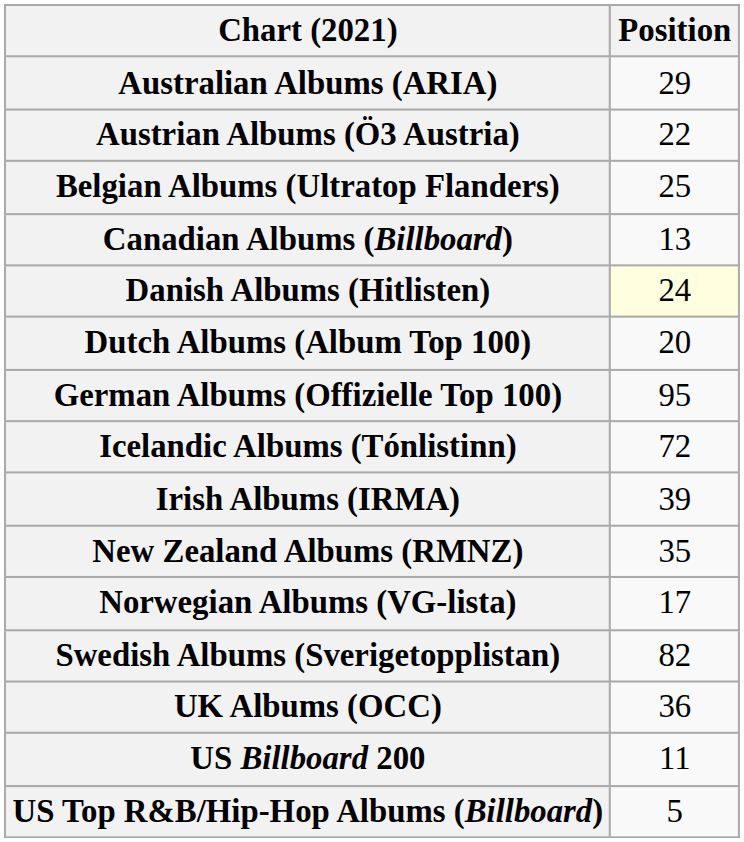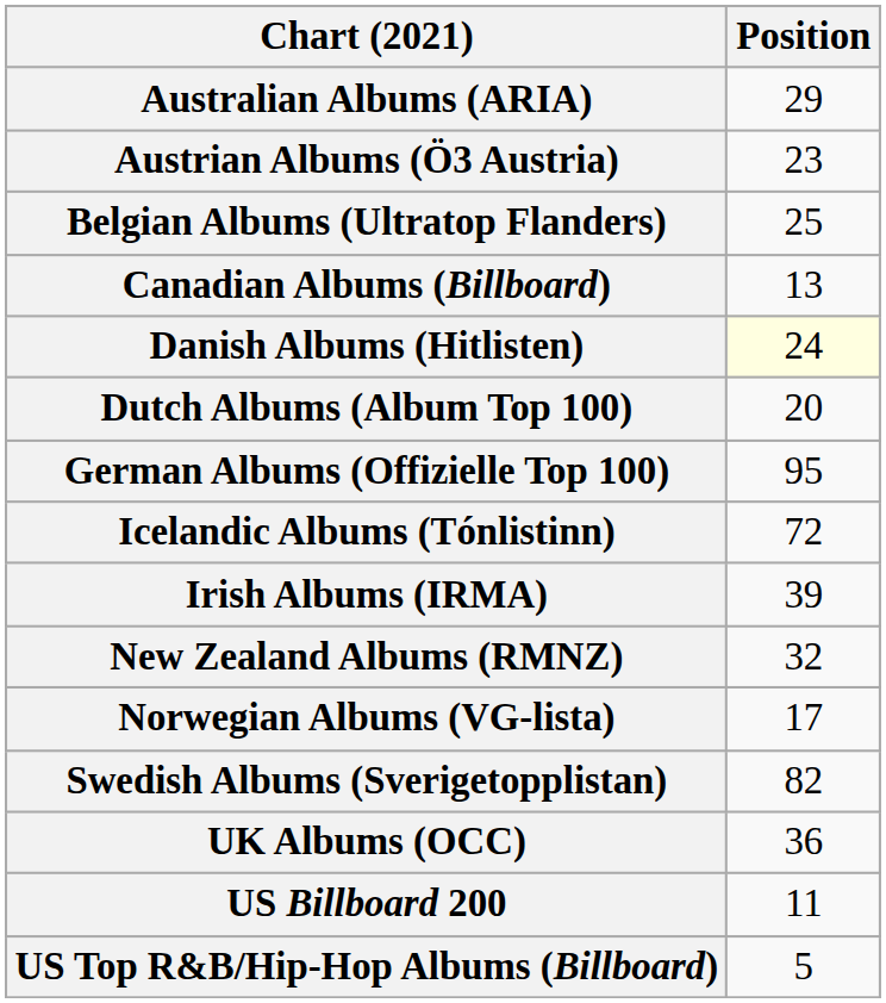Austrian Albums (Ö3 Austria) | Position: 22 -> 23
New Zealand Albums (RMNZ) | Position: 35 -> 32
